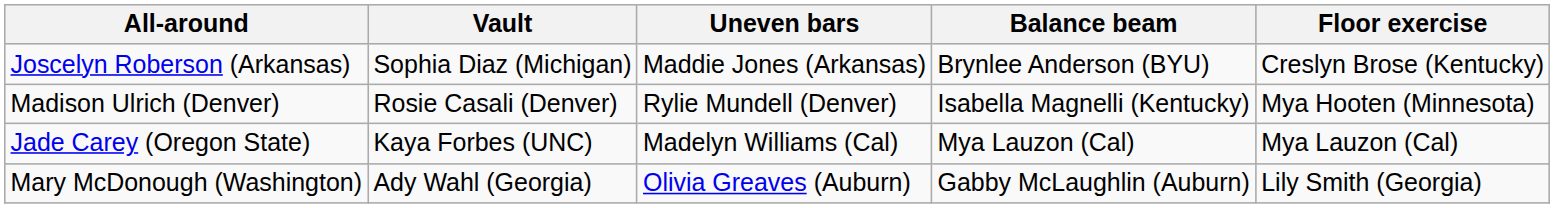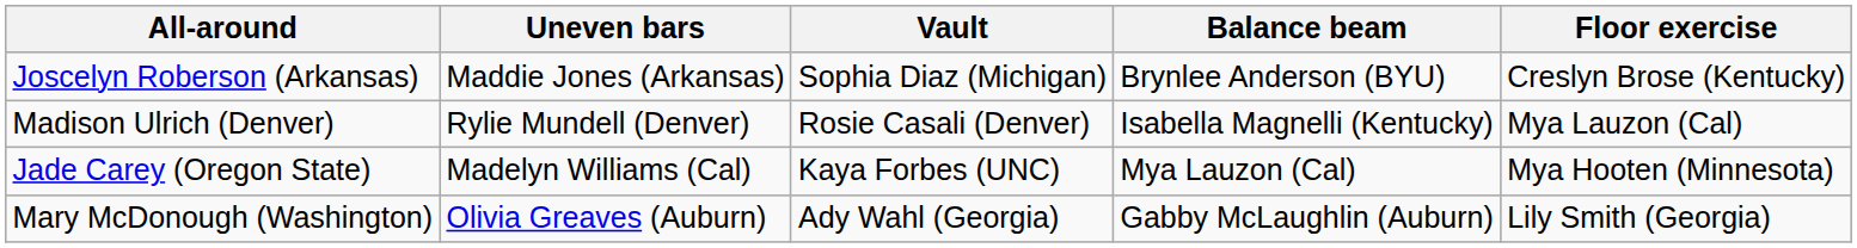columns swapped: Vault <-> Uneven bars
Madison Ulrich (Denver) | Floor exercise: Mya Hooten (Minnesota) -> Mya Lauzon (Cal)
Jade Carey (Oregon State) | Floor exercise: Mya Lauzon (Cal) -> Mya Hooten (Minnesota)
